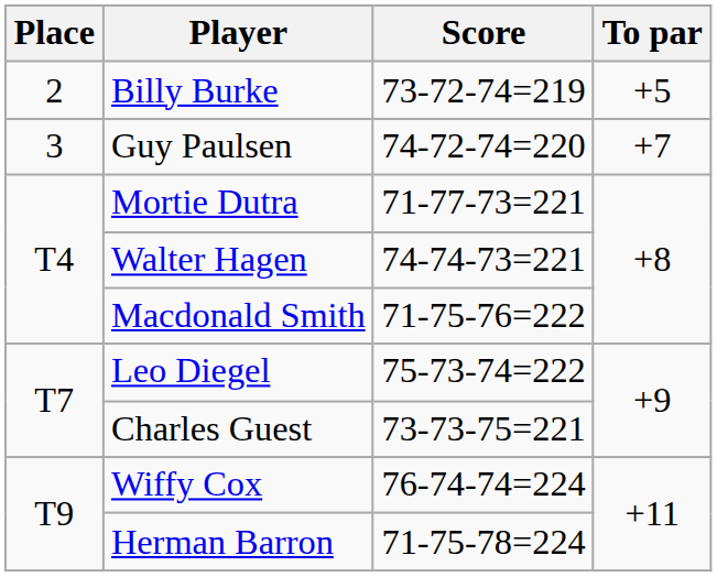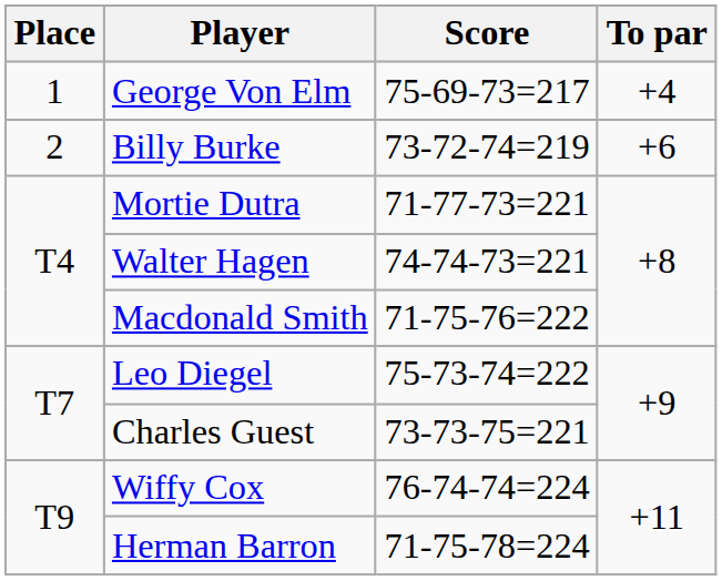+ row: 1 | George Von Elm | 75-69-73=217 | +4
Billy Burke | To par: +5 -> +6
- row: 3 | Guy Paulsen | 74-72-74=220 | +7
